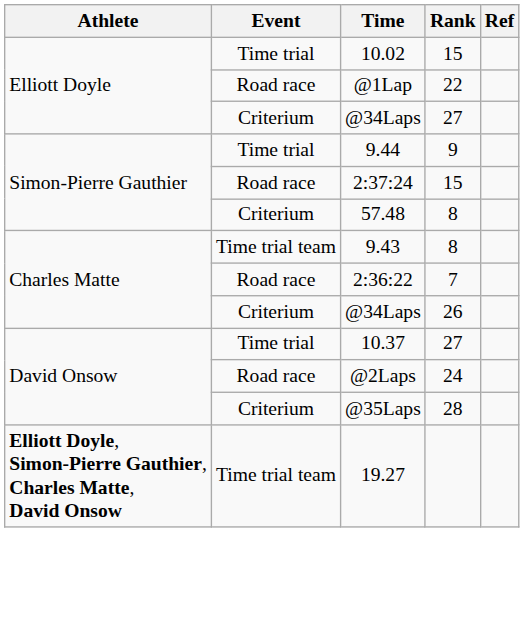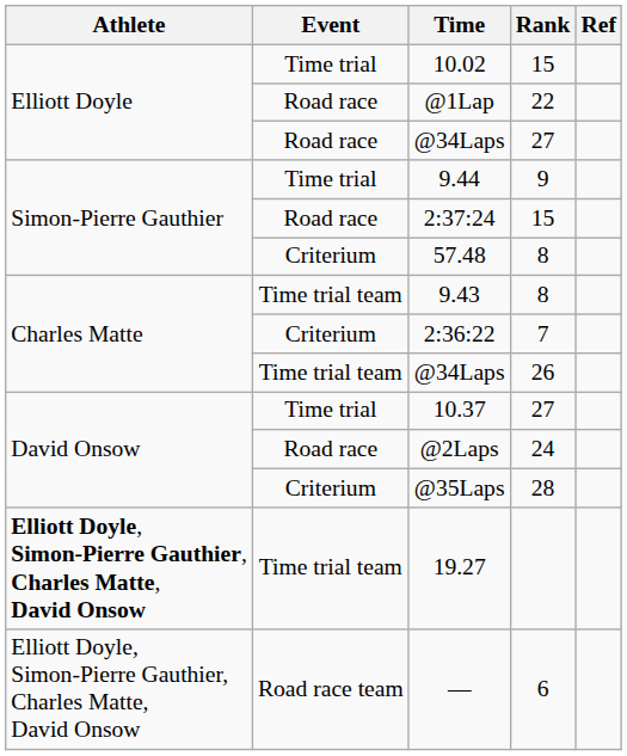@34Laps / 27 | Event: Criterium -> Road race
2:36:22 | Event: Road race -> Criterium
@34Laps / 26 | Event: Criterium -> Time trial team
+ row: Elliott Doyle, Simon-Pierre Gauthier, Charles Matte, David Onsow | Road race team | — | 6
